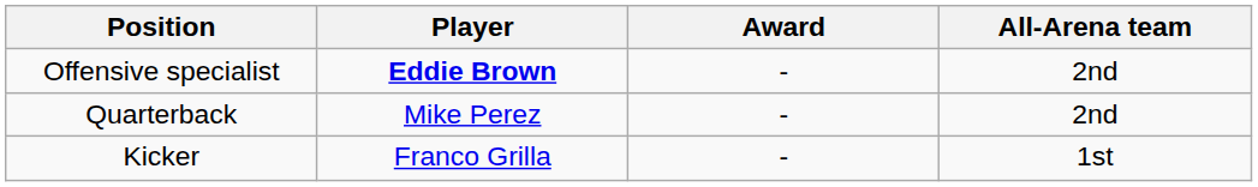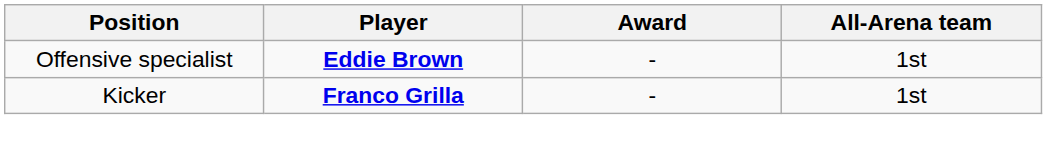Offensive specialist | All-Arena team: 2nd -> 1st
- row: Quarterback | Mike Perez | - | 2nd
Kicker | Player: normal -> bold
